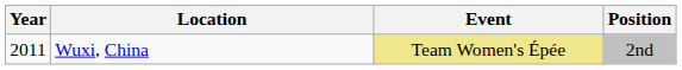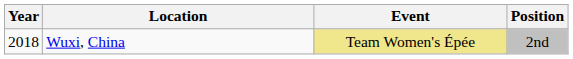Wuxi, China | Year: 2011 -> 2018
